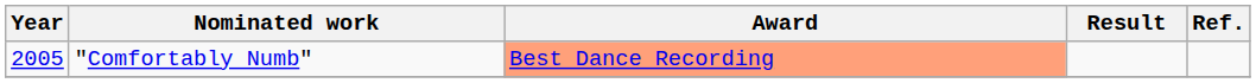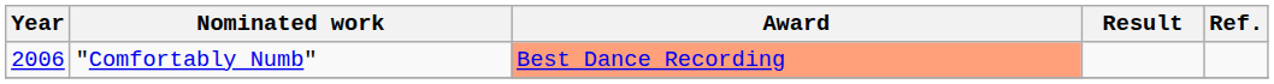"Comfortably Numb" | Year: 2005 -> 2006
